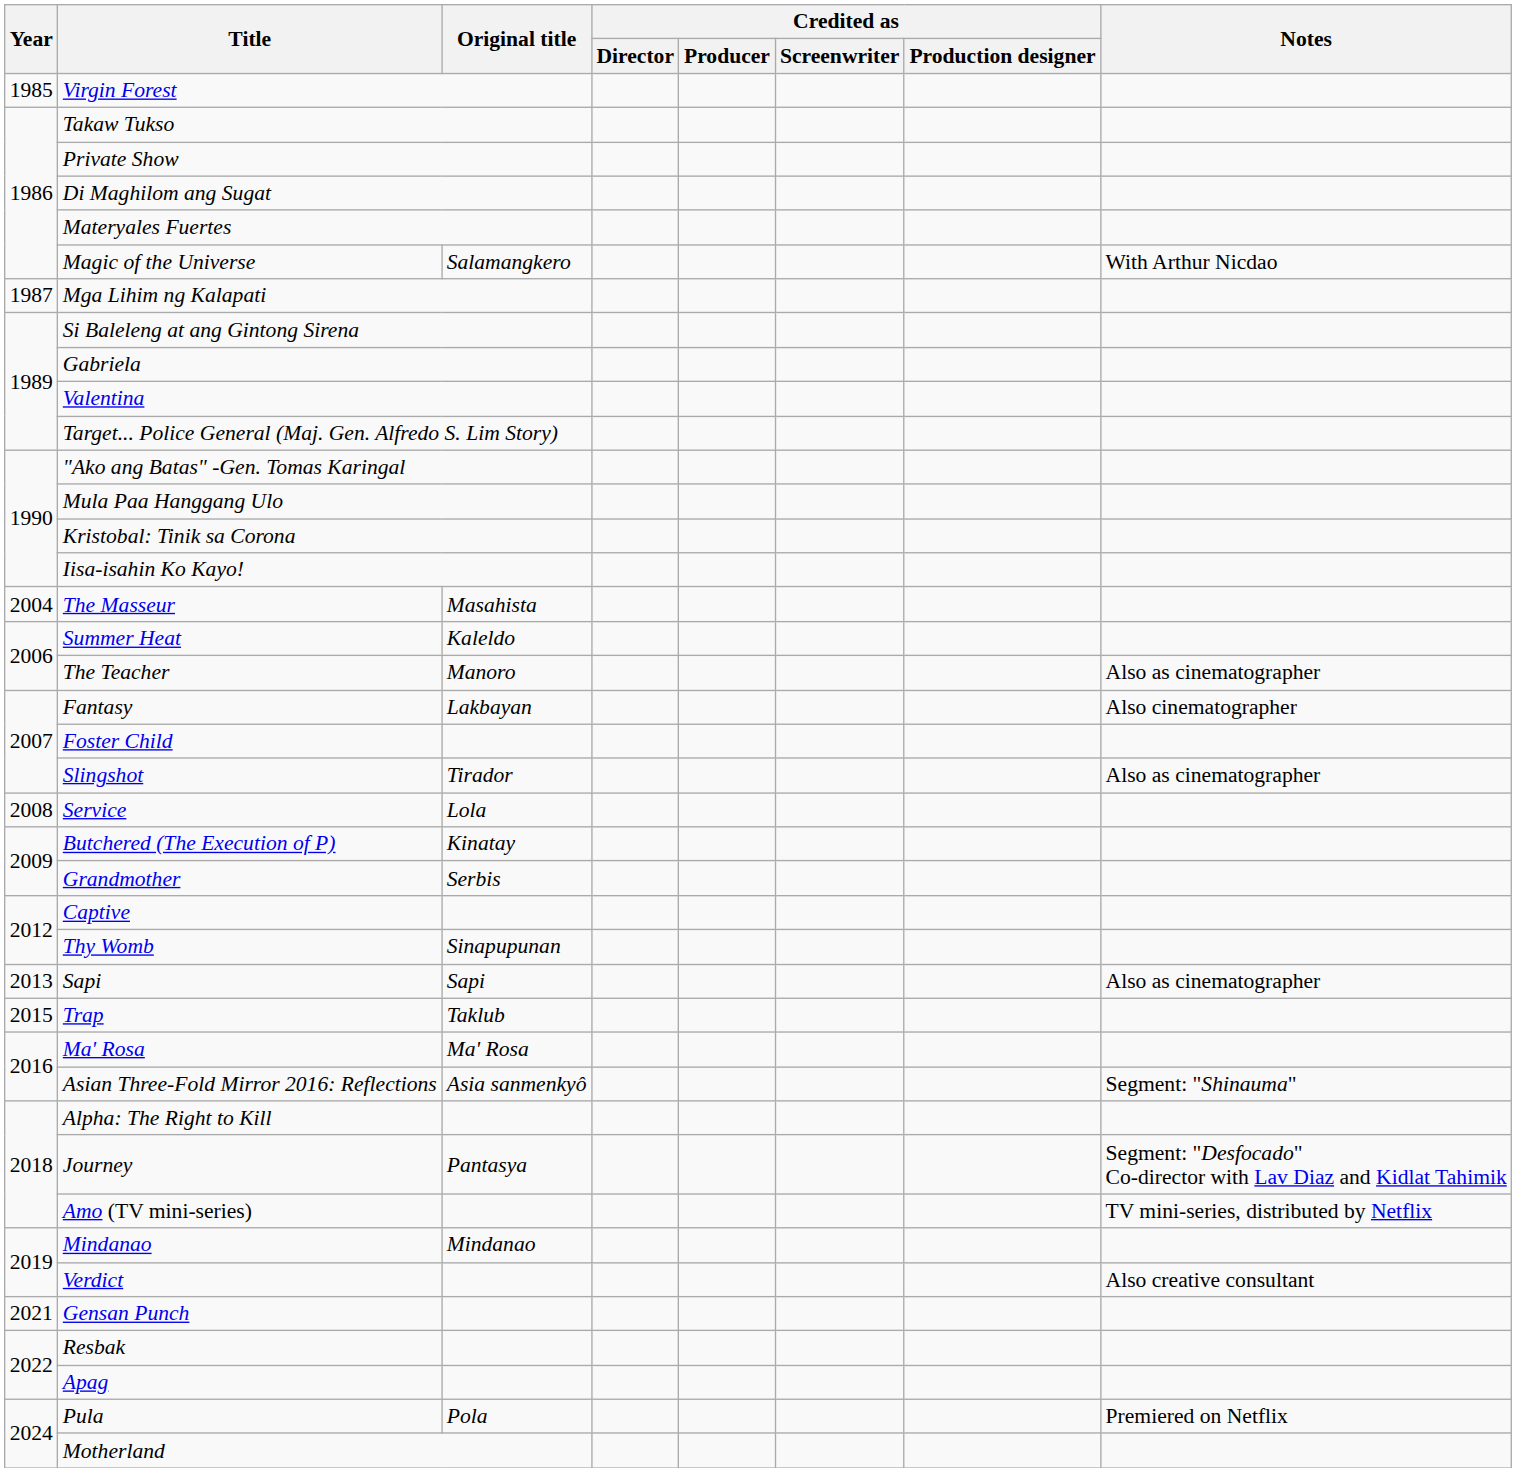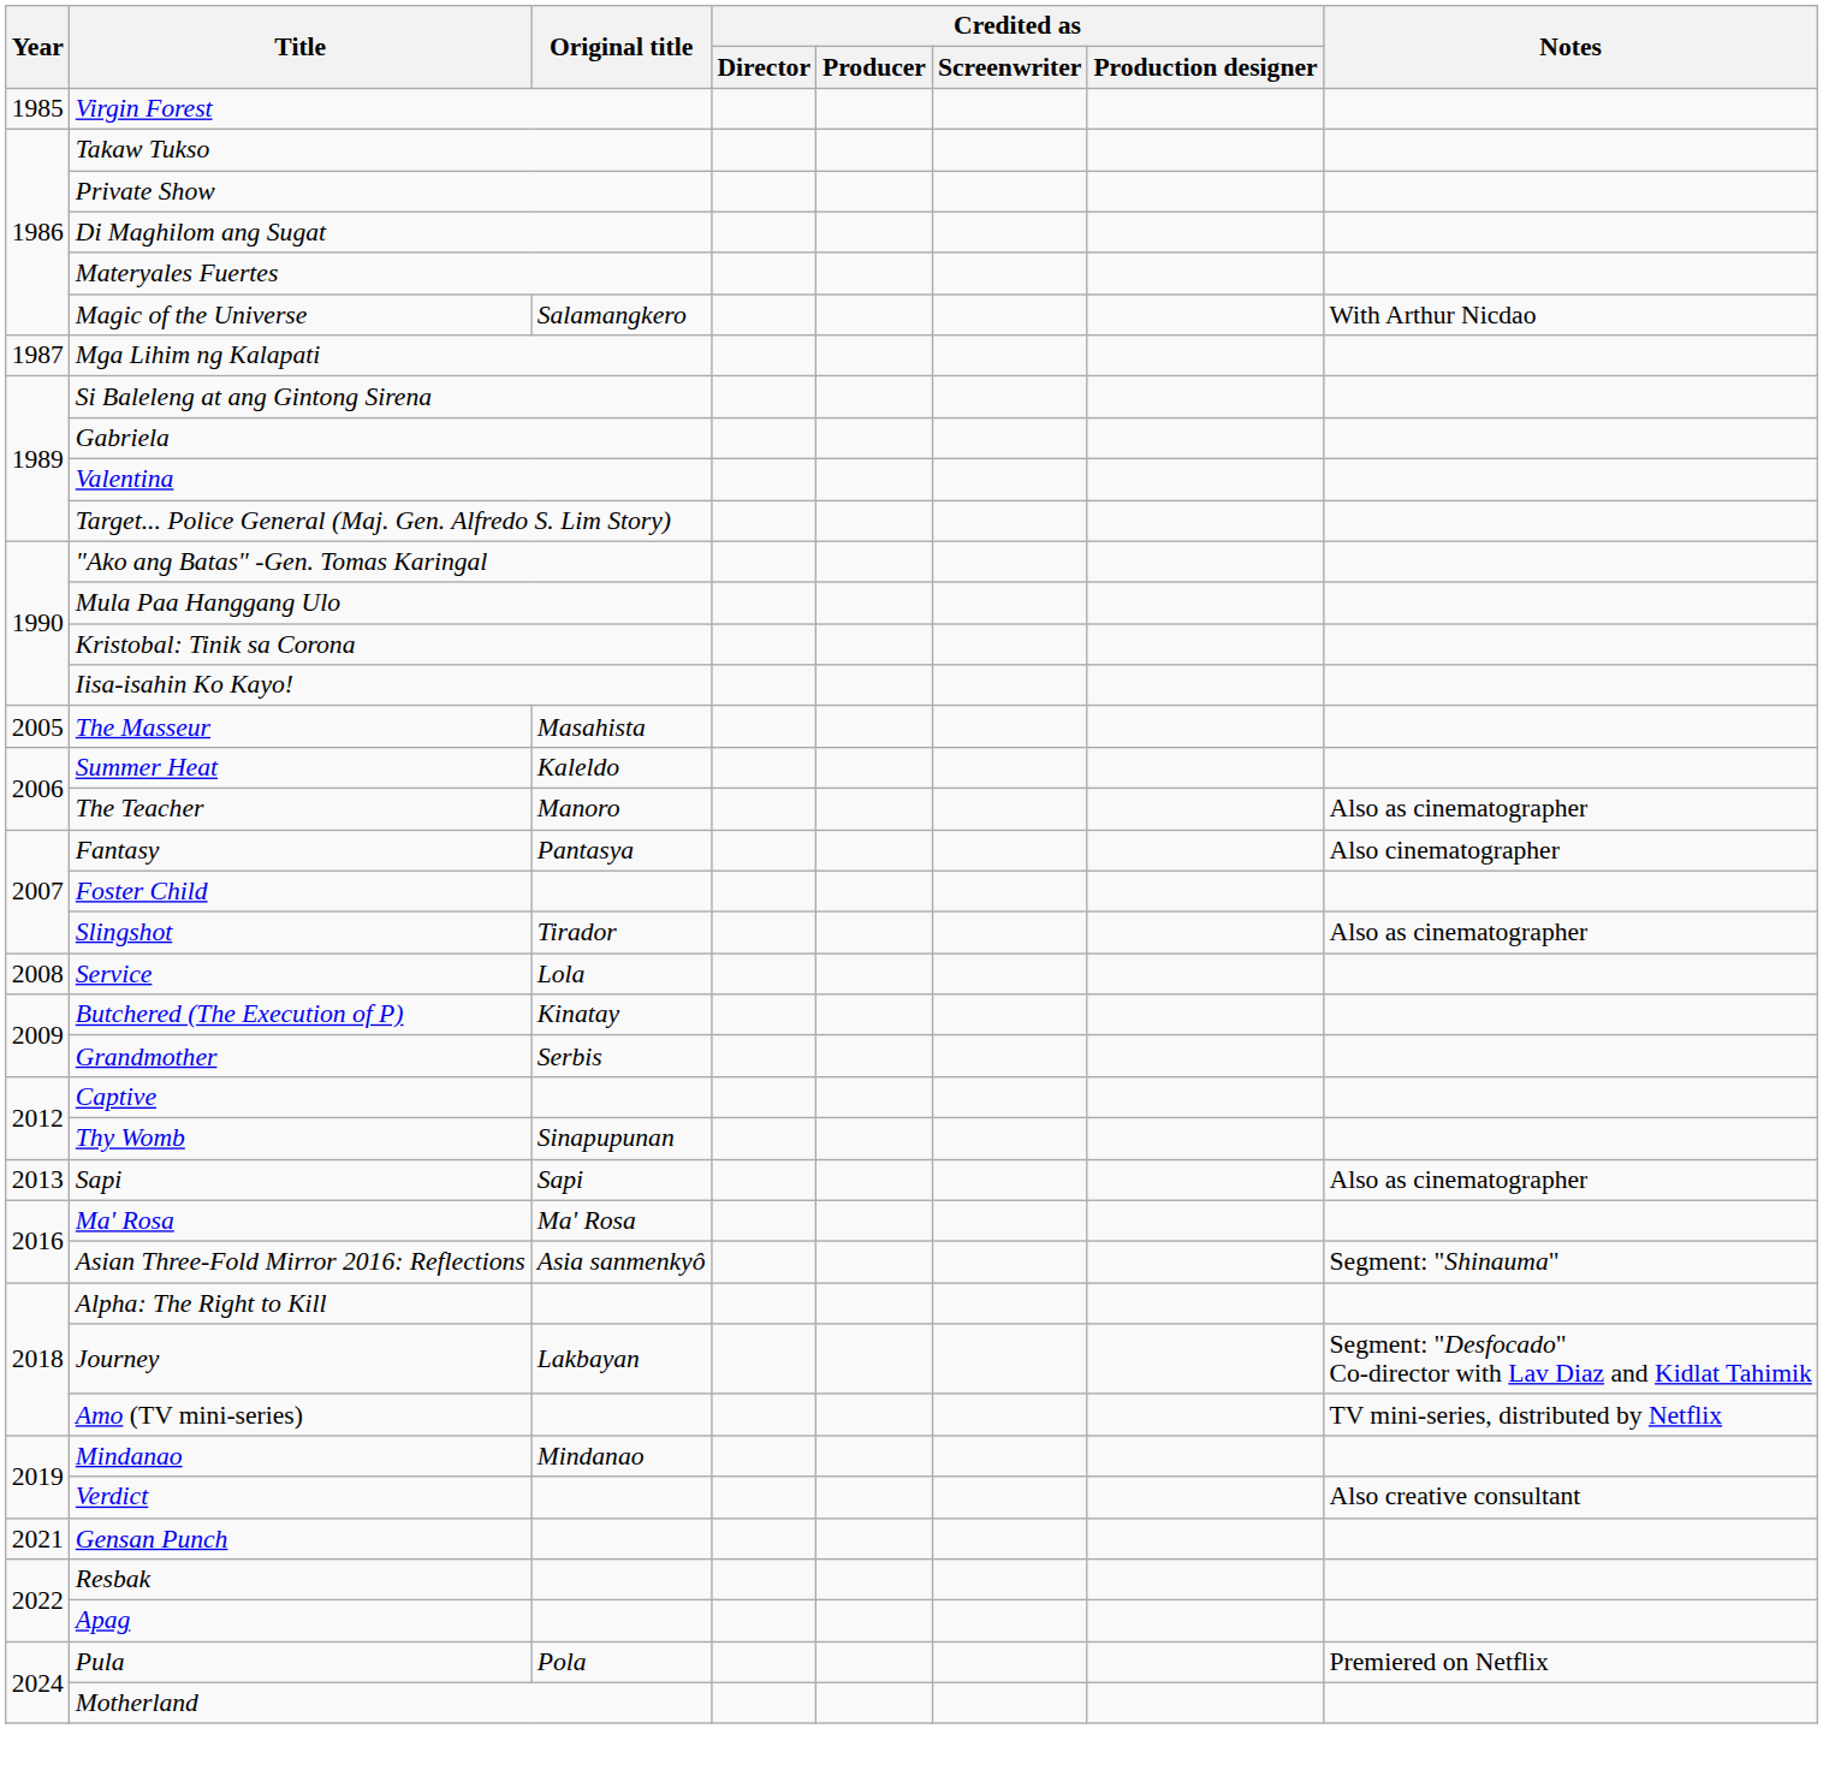The Masseur | Year: 2004 -> 2005
Fantasy | Original title: Lakbayan -> Pantasya
- row: 2015 | Trap | Taklub
Journey | Original title: Pantasya -> Lakbayan
